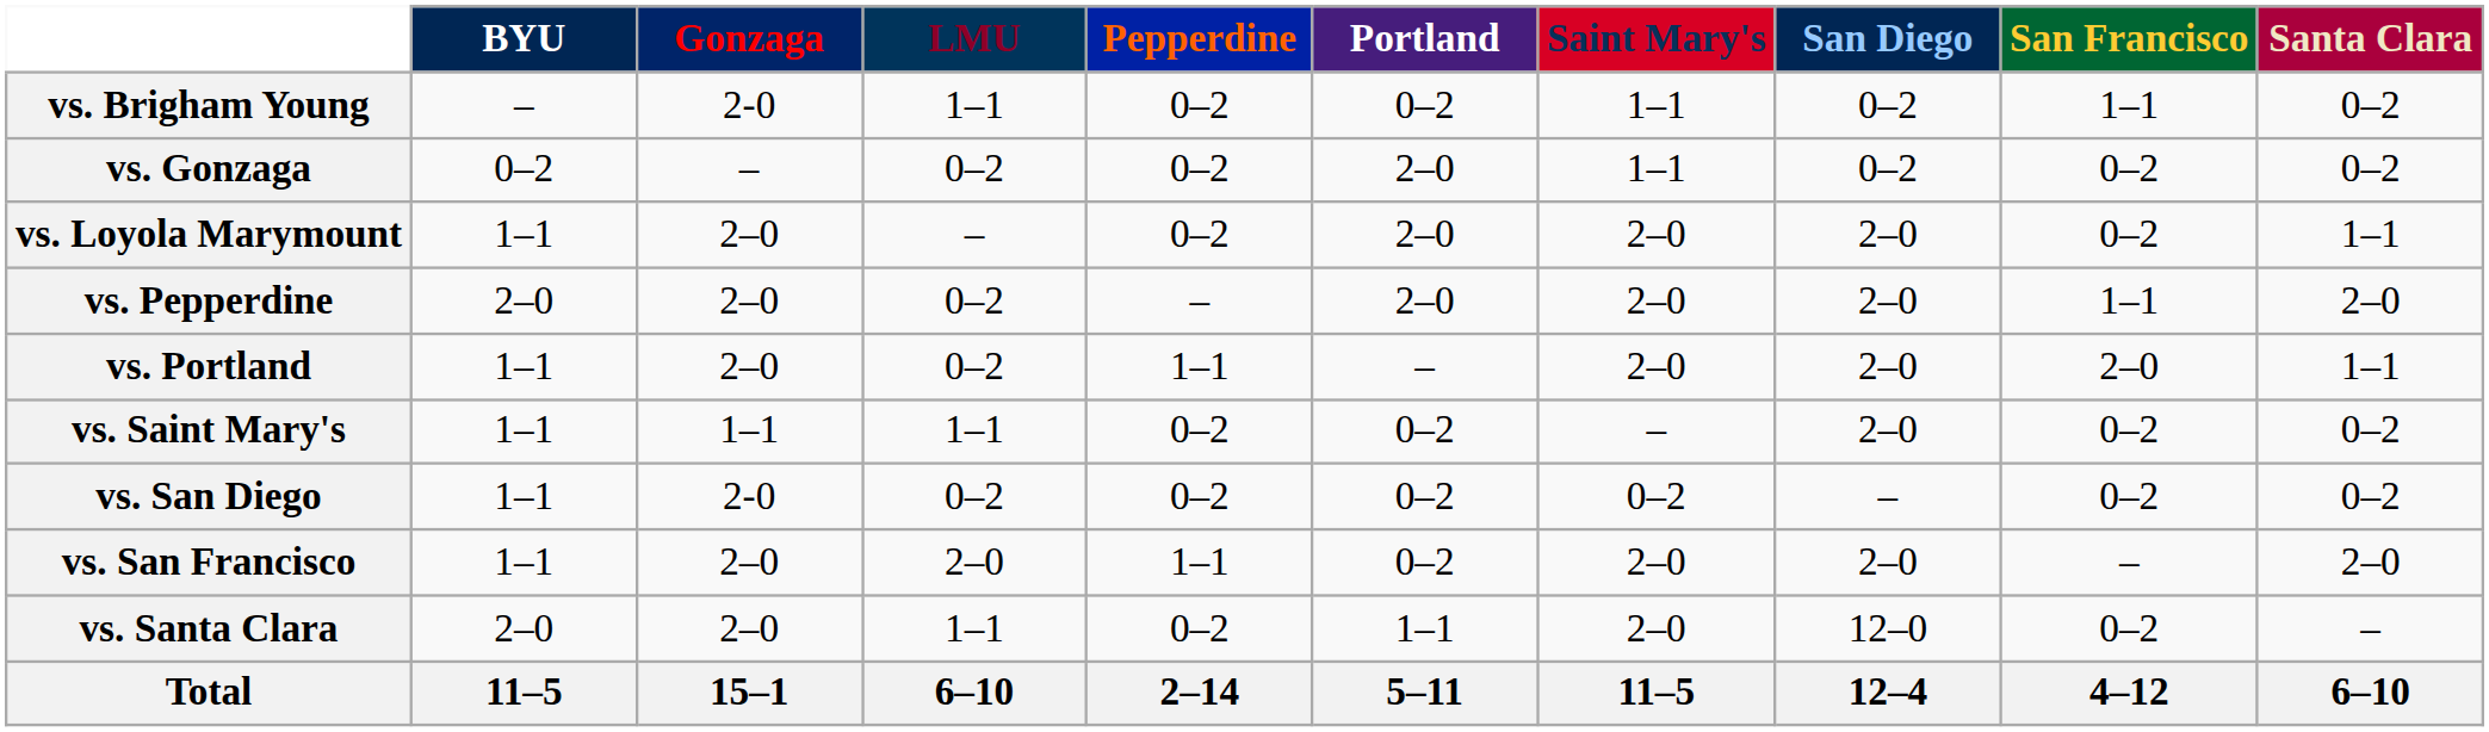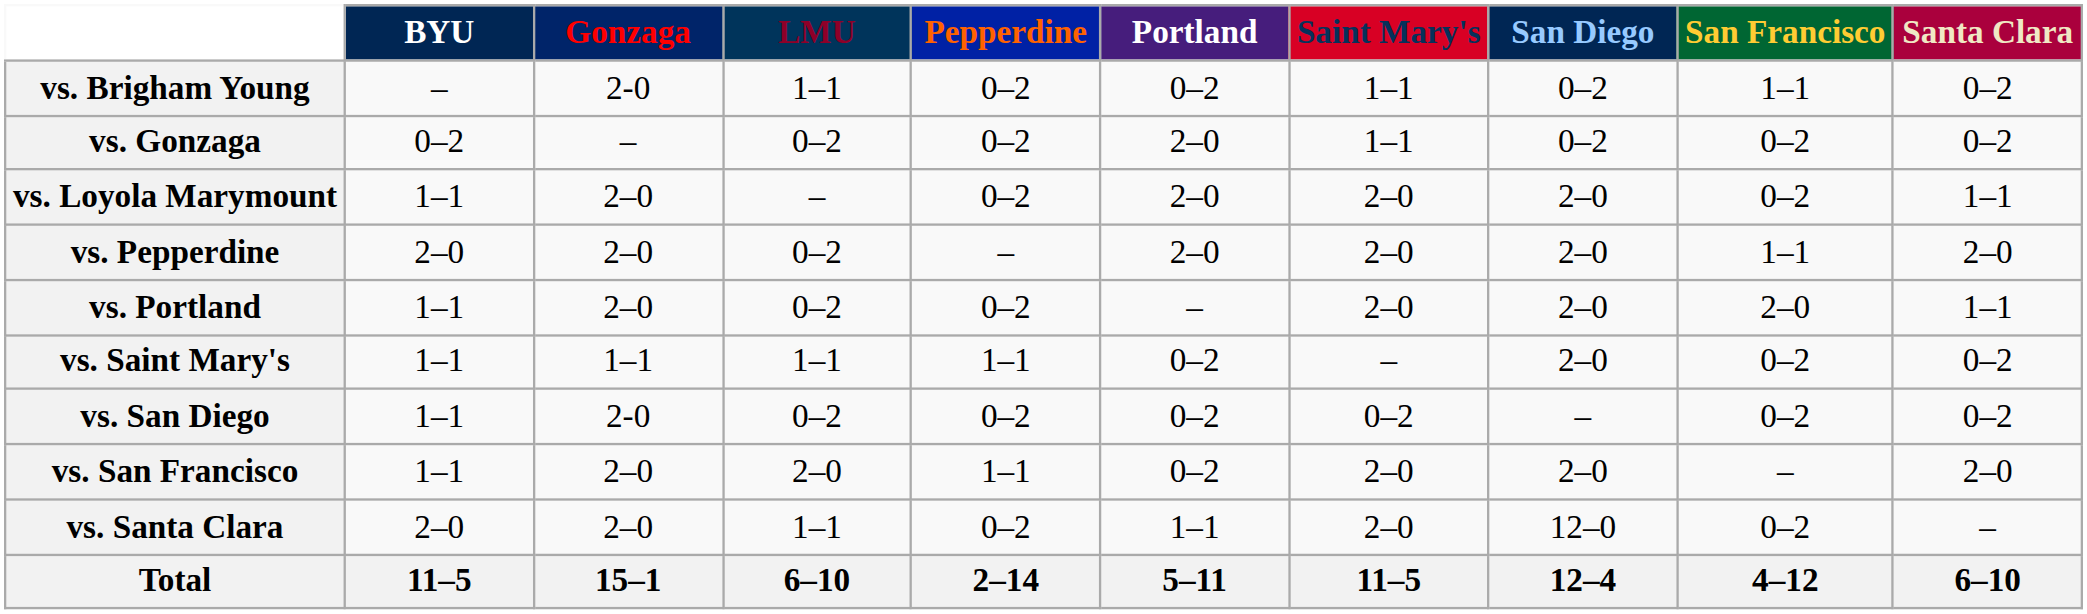vs. Portland | Pepperdine: 1–1 -> 0–2
vs. Saint Mary's | Pepperdine: 0–2 -> 1–1
